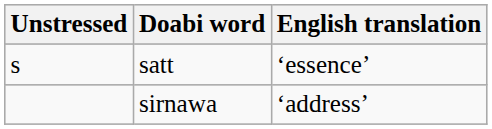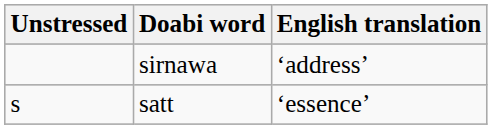rows swapped: satt <-> sirnawa
